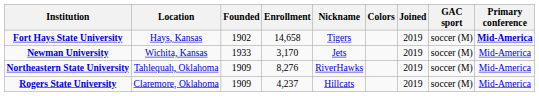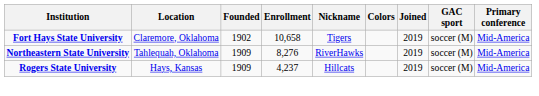Fort Hays State University | Location: Hays, Kansas -> Claremore, Oklahoma
Fort Hays State University | Enrollment: 14,658 -> 10,658
Fort Hays State University | Primary conference: bold -> normal
- row: Newman University | Wichita, Kansas | 1933 | 3,170 | Jets | 2019 | soccer (M) | Mid-America
Rogers State University | Location: Claremore, Oklahoma -> Hays, Kansas
